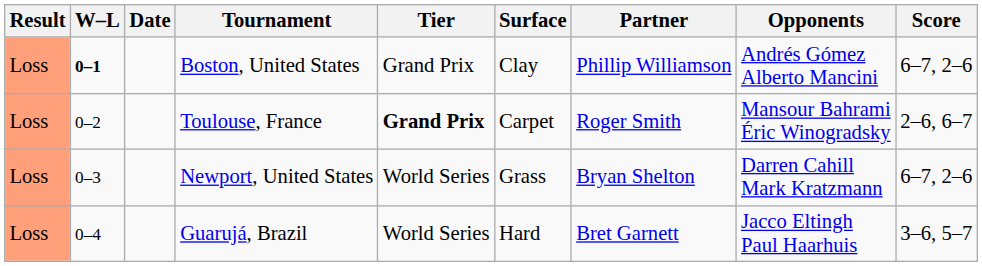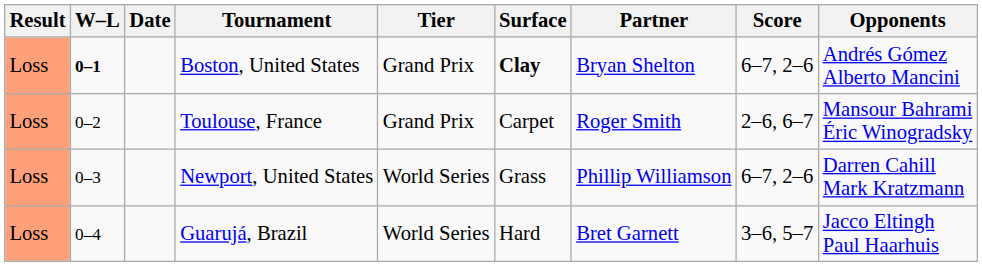columns swapped: Opponents <-> Score
Boston, United States | Surface: normal -> bold
Boston, United States | Partner: Phillip Williamson -> Bryan Shelton
Toulouse, France | Tier: bold -> normal
Newport, United States | Partner: Bryan Shelton -> Phillip Williamson
